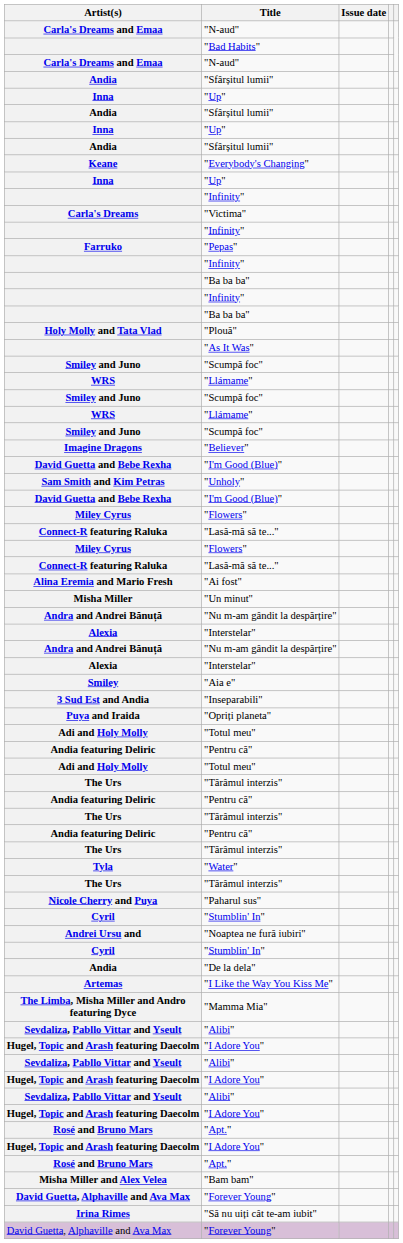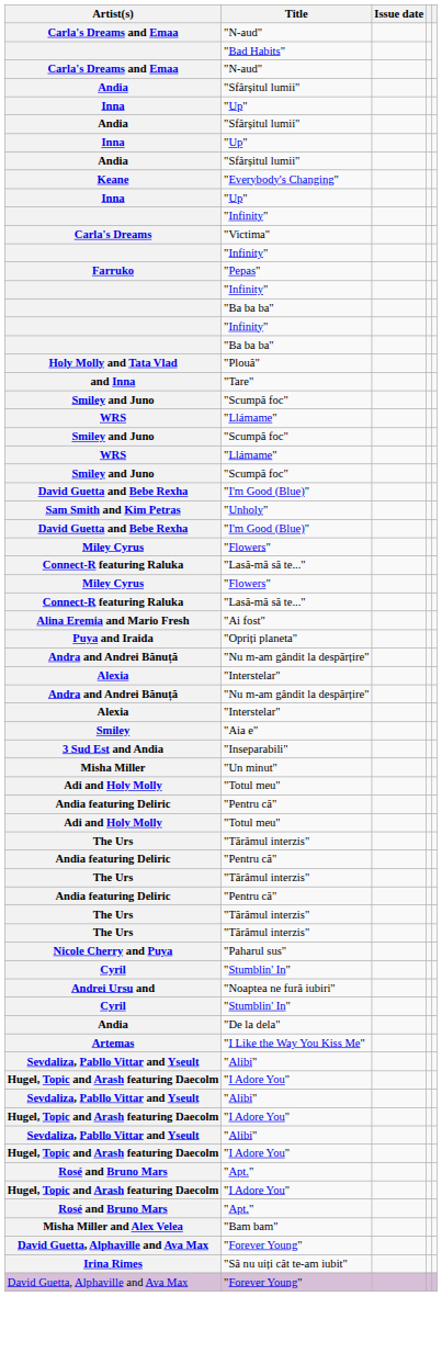+ row: and Inna | "Tare"
- row: "As It Was"
- row: Imagine Dragons | "Believer"
rows swapped: "Un minut" <-> "Opriți planeta"
- row: Tyla | "Water"
- row: The Limba, Misha Miller and Andro featuring Dyce | "Mamma Mia"
